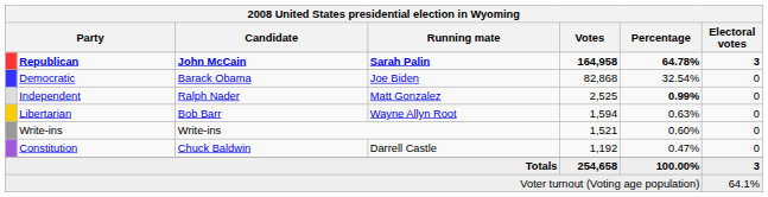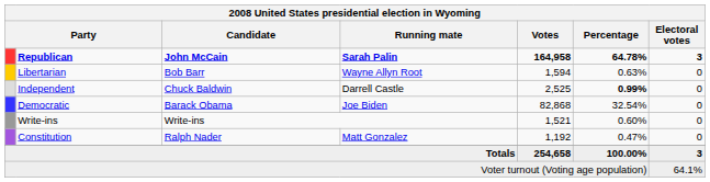rows swapped: Democratic <-> Libertarian
Independent | Candidate: Ralph Nader -> Chuck Baldwin
Independent | Running mate: Matt Gonzalez -> Darrell Castle
Constitution | Candidate: Chuck Baldwin -> Ralph Nader
Constitution | Running mate: Darrell Castle -> Matt Gonzalez
